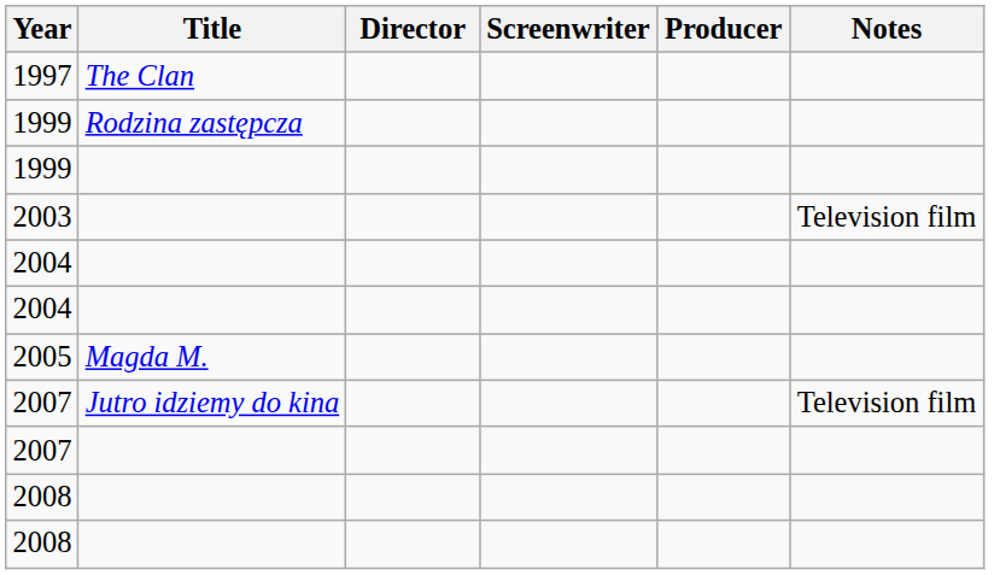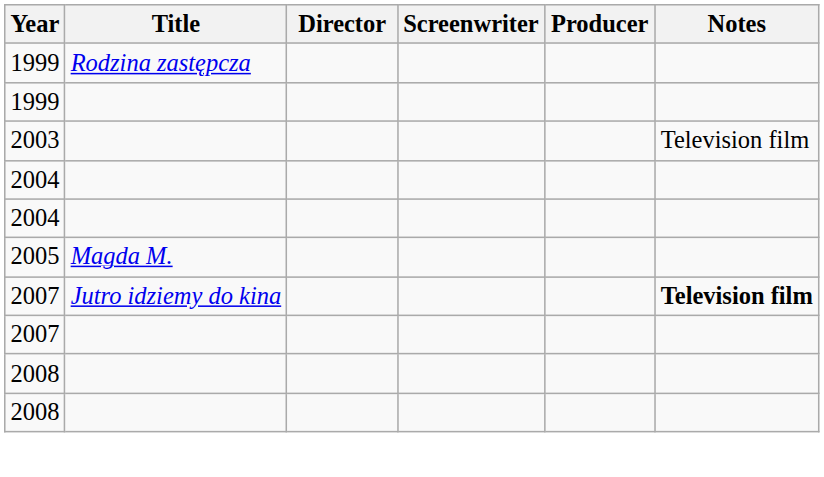- row: 1997 | The Clan
2007 / Jutro idziemy do kina | Notes: normal -> bold
